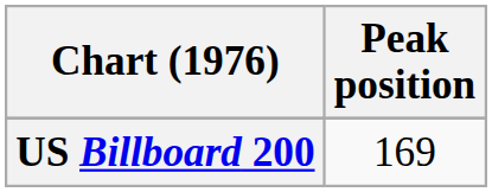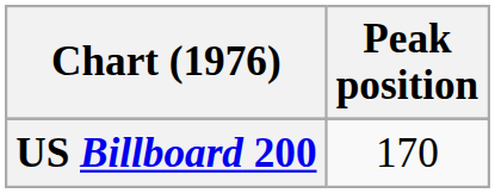US Billboard 200 | Peak position: 169 -> 170
